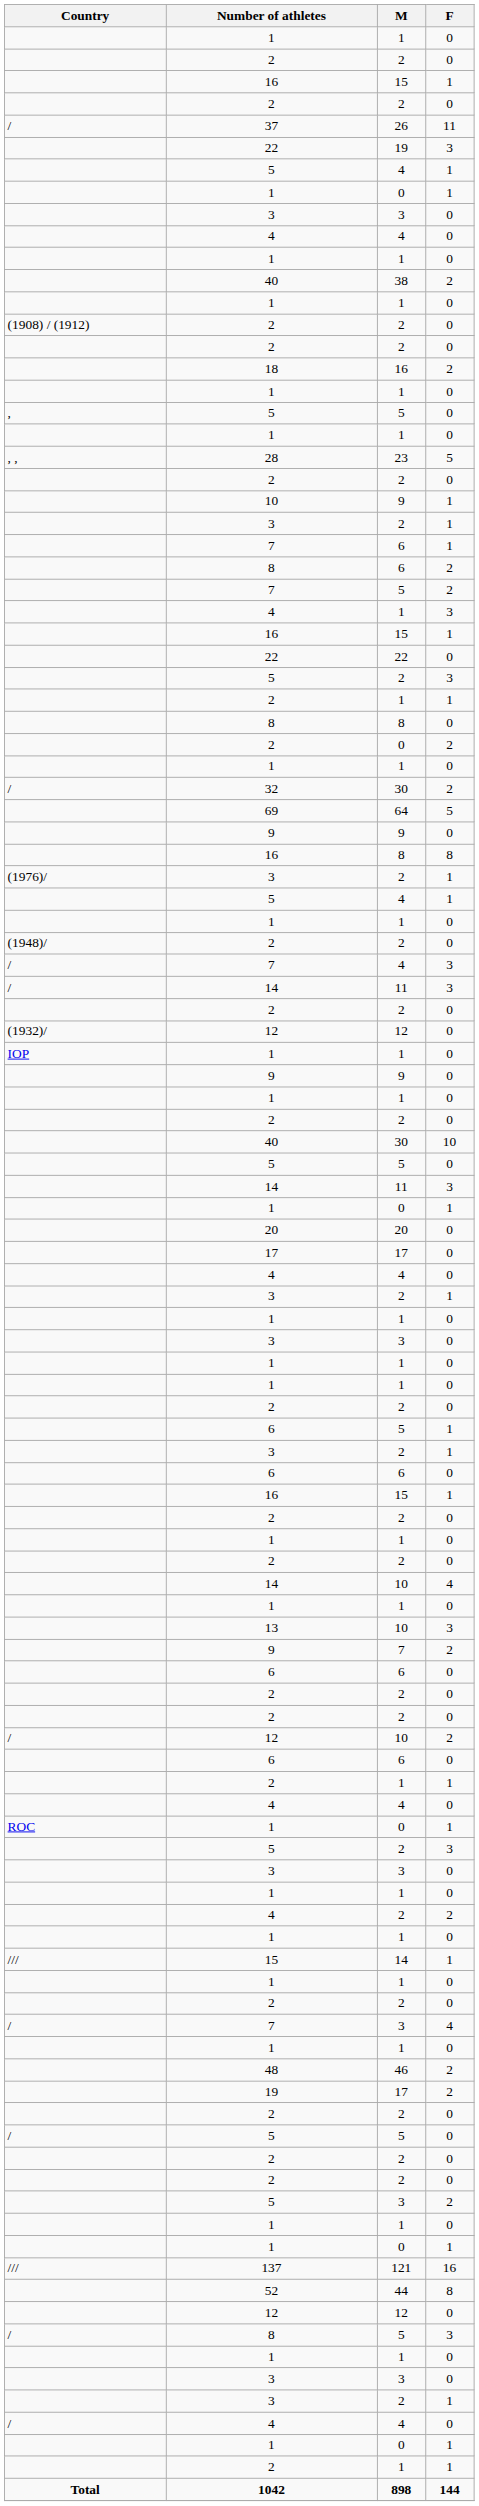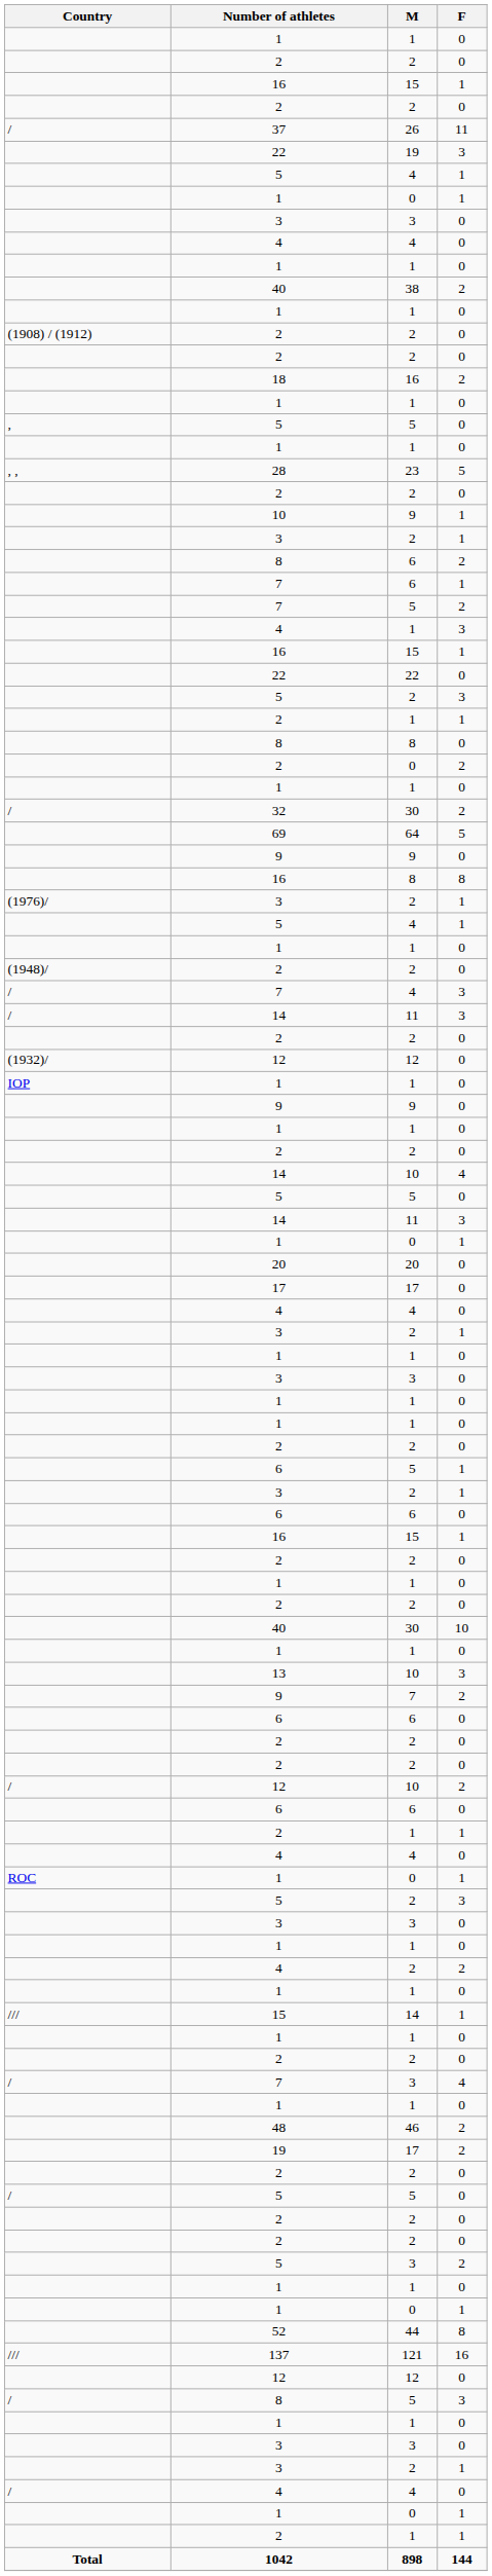rows swapped: 8 / 6 <-> 7 / 6
rows swapped: 14 / 10 <-> 40 / 30
rows swapped: 52 <-> 137
